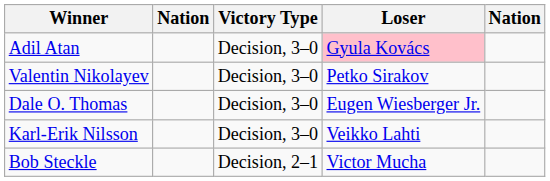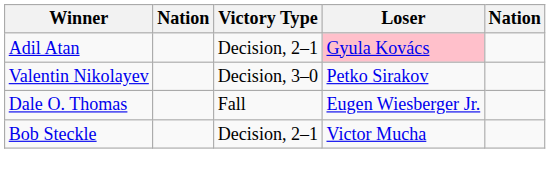Adil Atan | Victory Type: Decision, 3–0 -> Decision, 2–1
Dale O. Thomas | Victory Type: Decision, 3–0 -> Fall
- row: Karl-Erik Nilsson | Decision, 3–0 | Veikko Lahti
